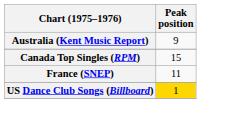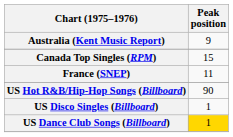+ row: US Hot R&B/Hip-Hop Songs (Billboard) | 90
+ row: US Disco Singles (Billboard) | 1
